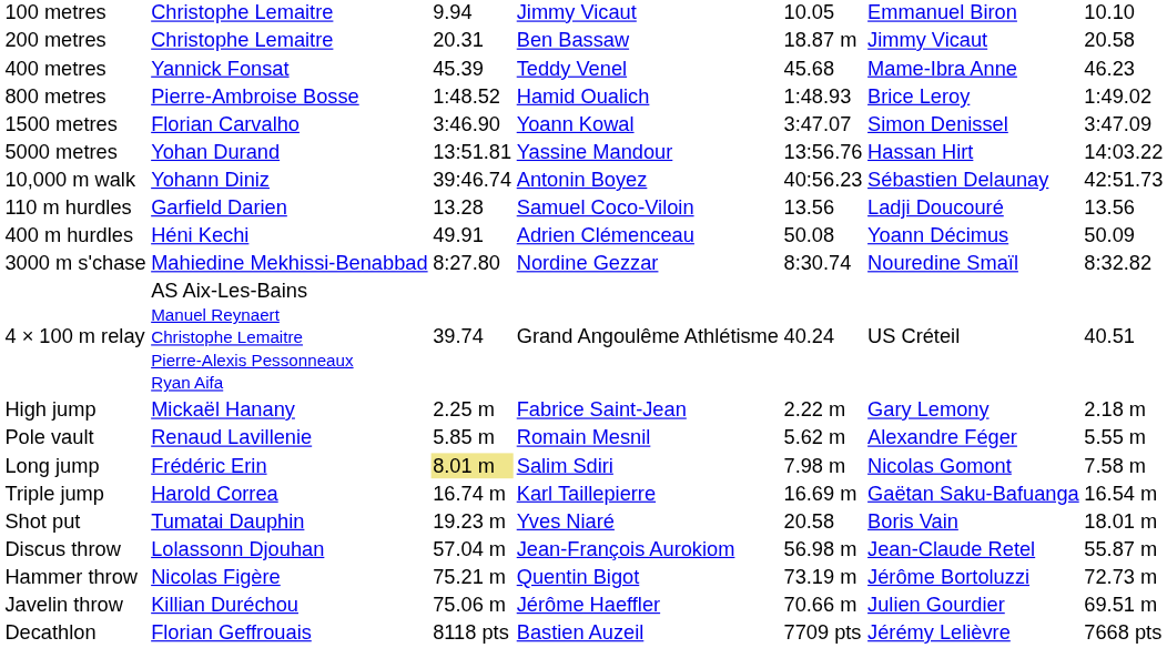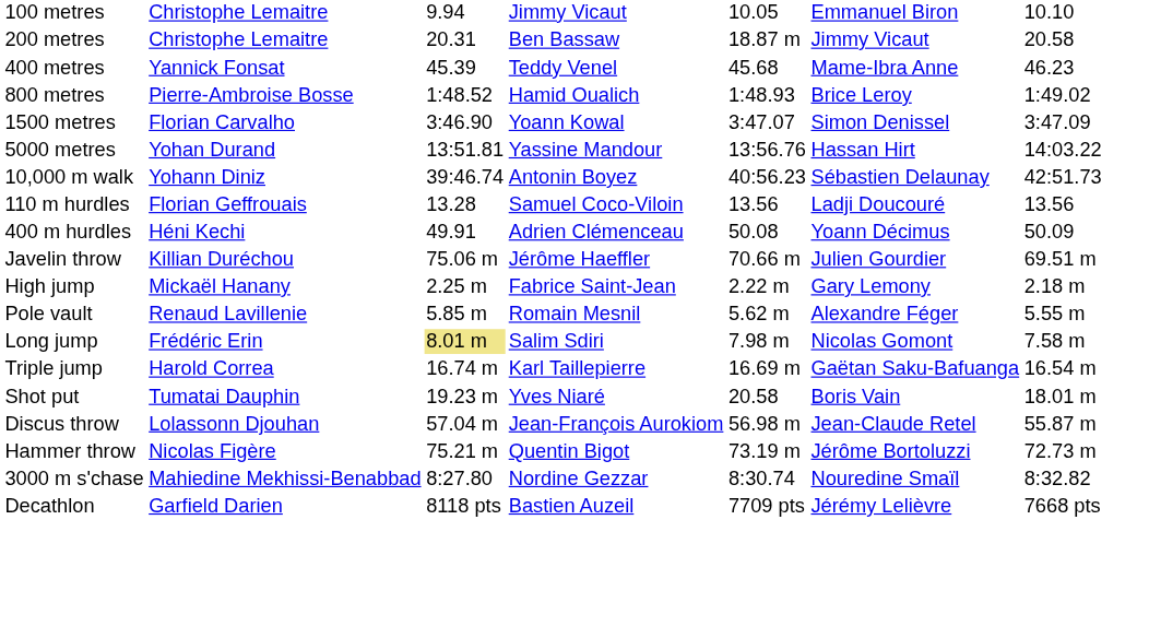110 m hurdles | column 2: Garfield Darien -> Florian Geffrouais
rows swapped: 3000 m s'chase <-> Javelin throw
- row: 4 × 100 m relay | AS Aix-Les-Bains Manuel Reynaert Christophe Lemaitre Pierre-Alexis Pessonneaux Ryan Aifa | 39.74 | Grand Angoulême Athlétisme | 40.24 | US Créteil | 40.51
Decathlon | column 2: Florian Geffrouais -> Garfield Darien
